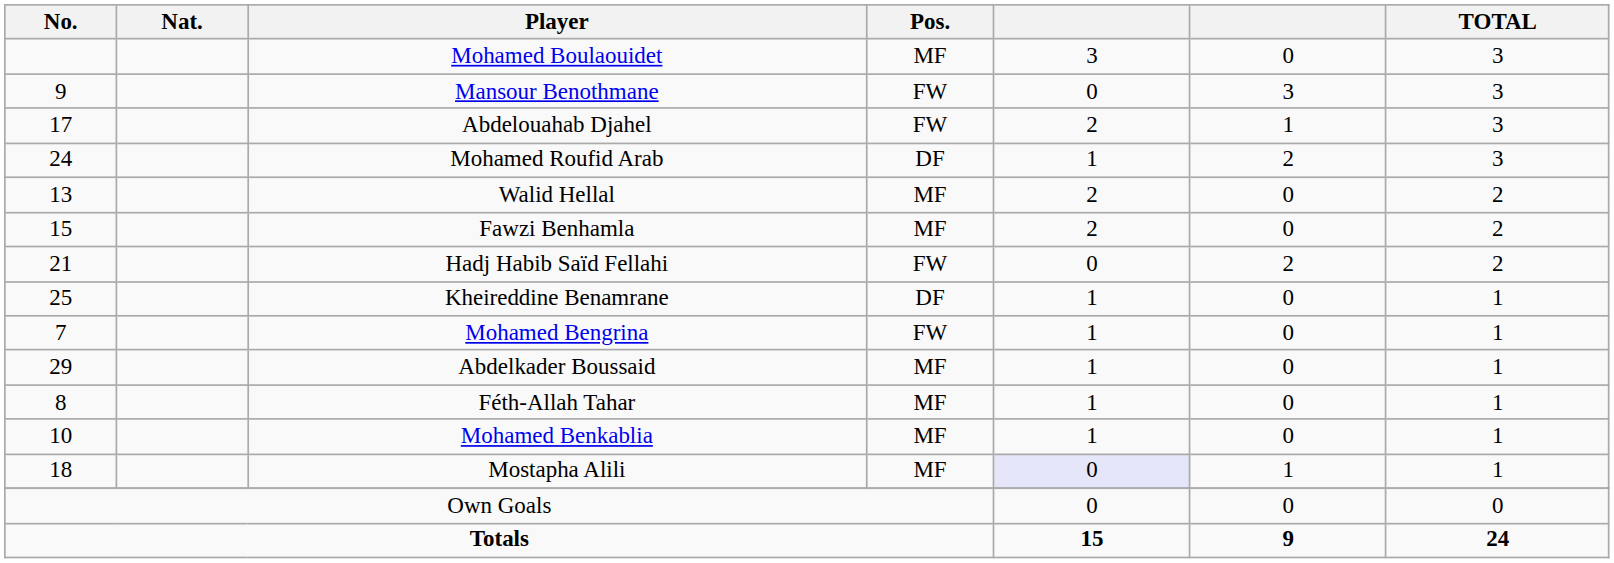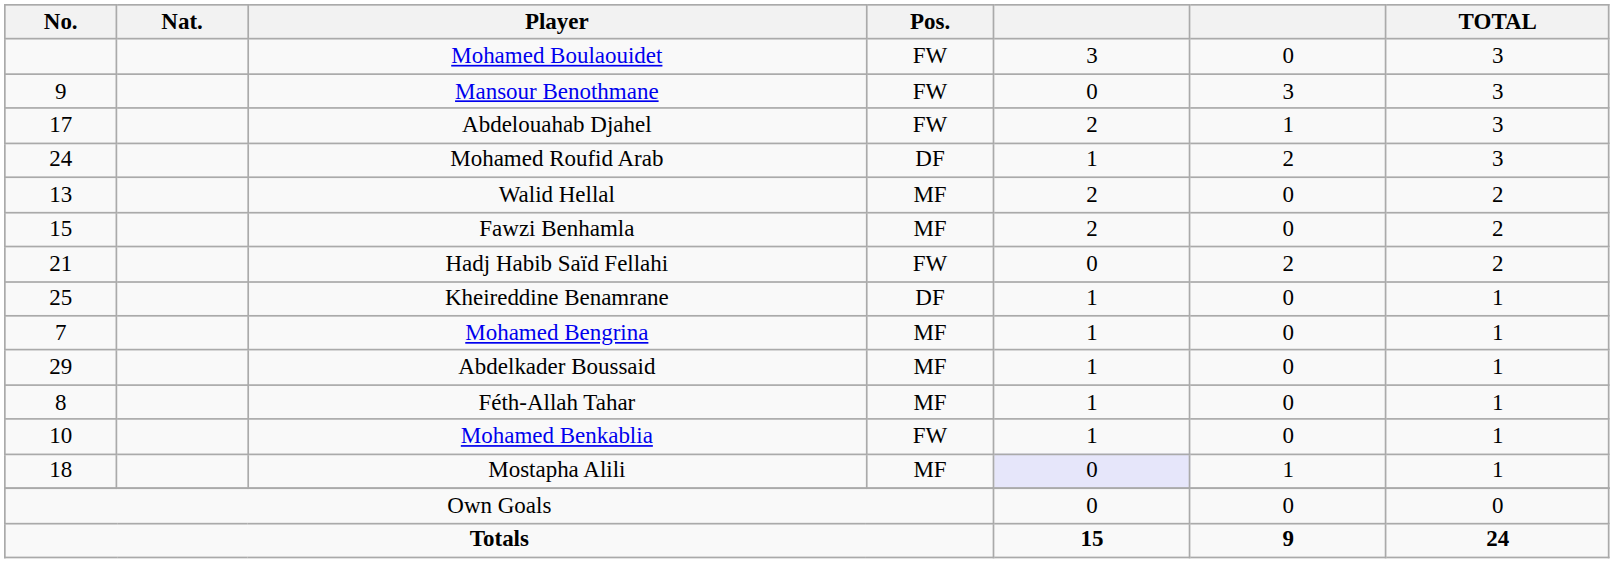Mohamed Boulaouidet | Pos.: MF -> FW
Mohamed Bengrina | Pos.: FW -> MF
Mohamed Benkablia | Pos.: MF -> FW
